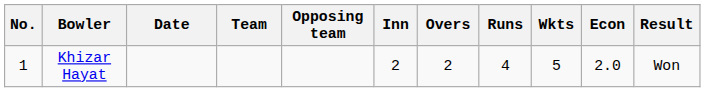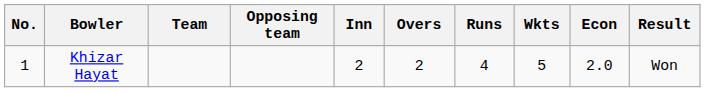- column: Date
